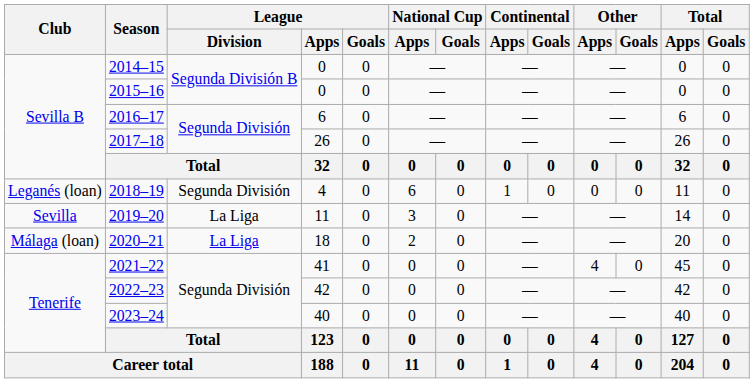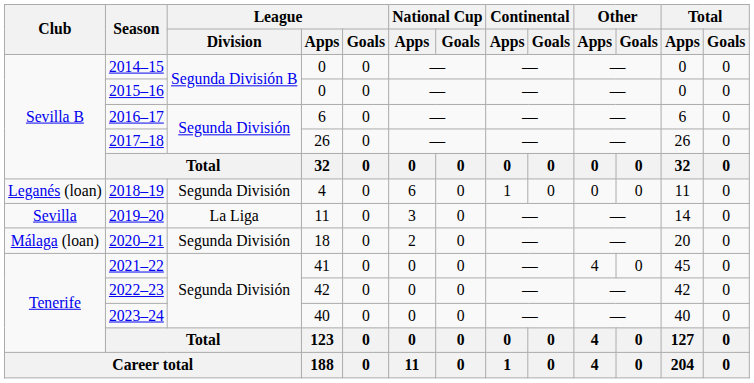2020–21 | League / Division: La Liga -> Segunda División
